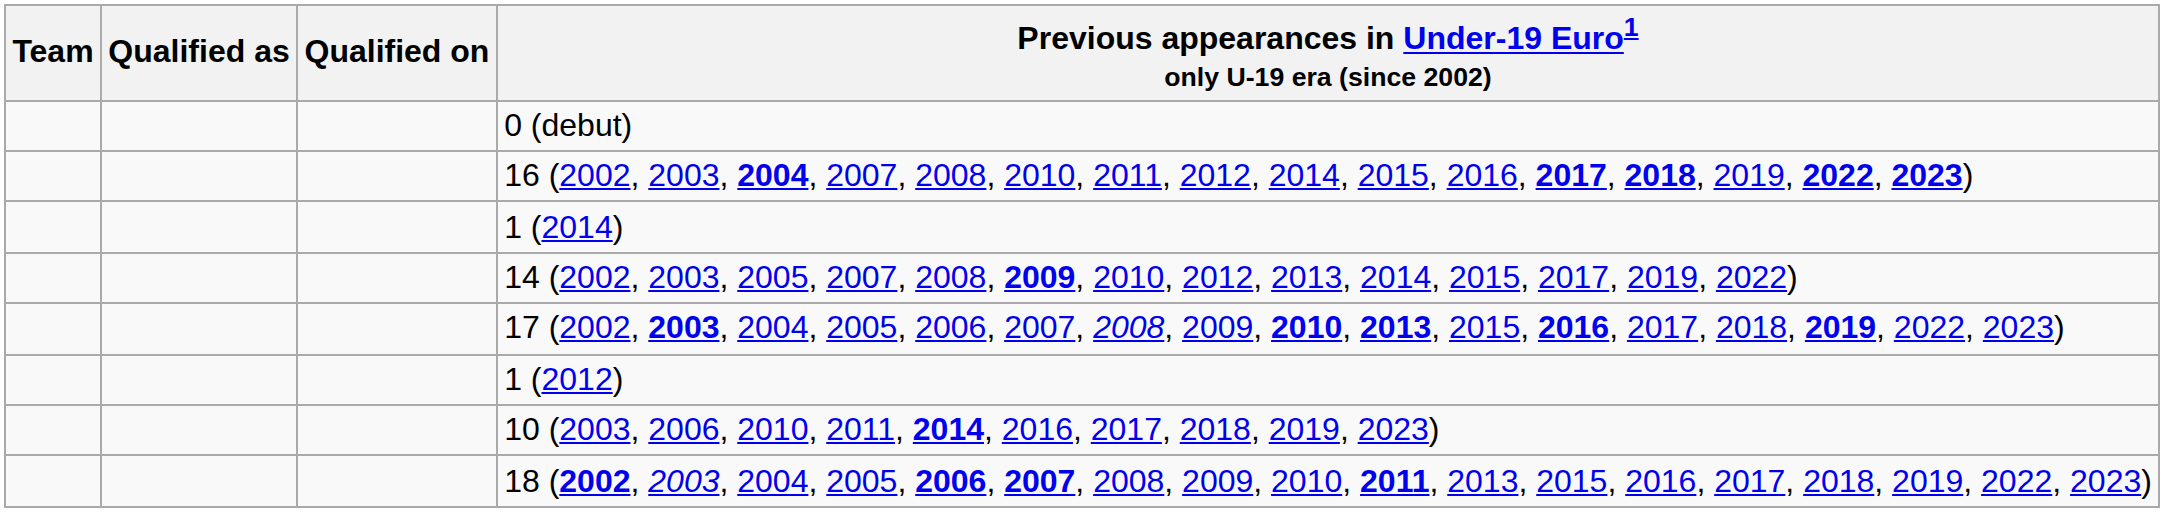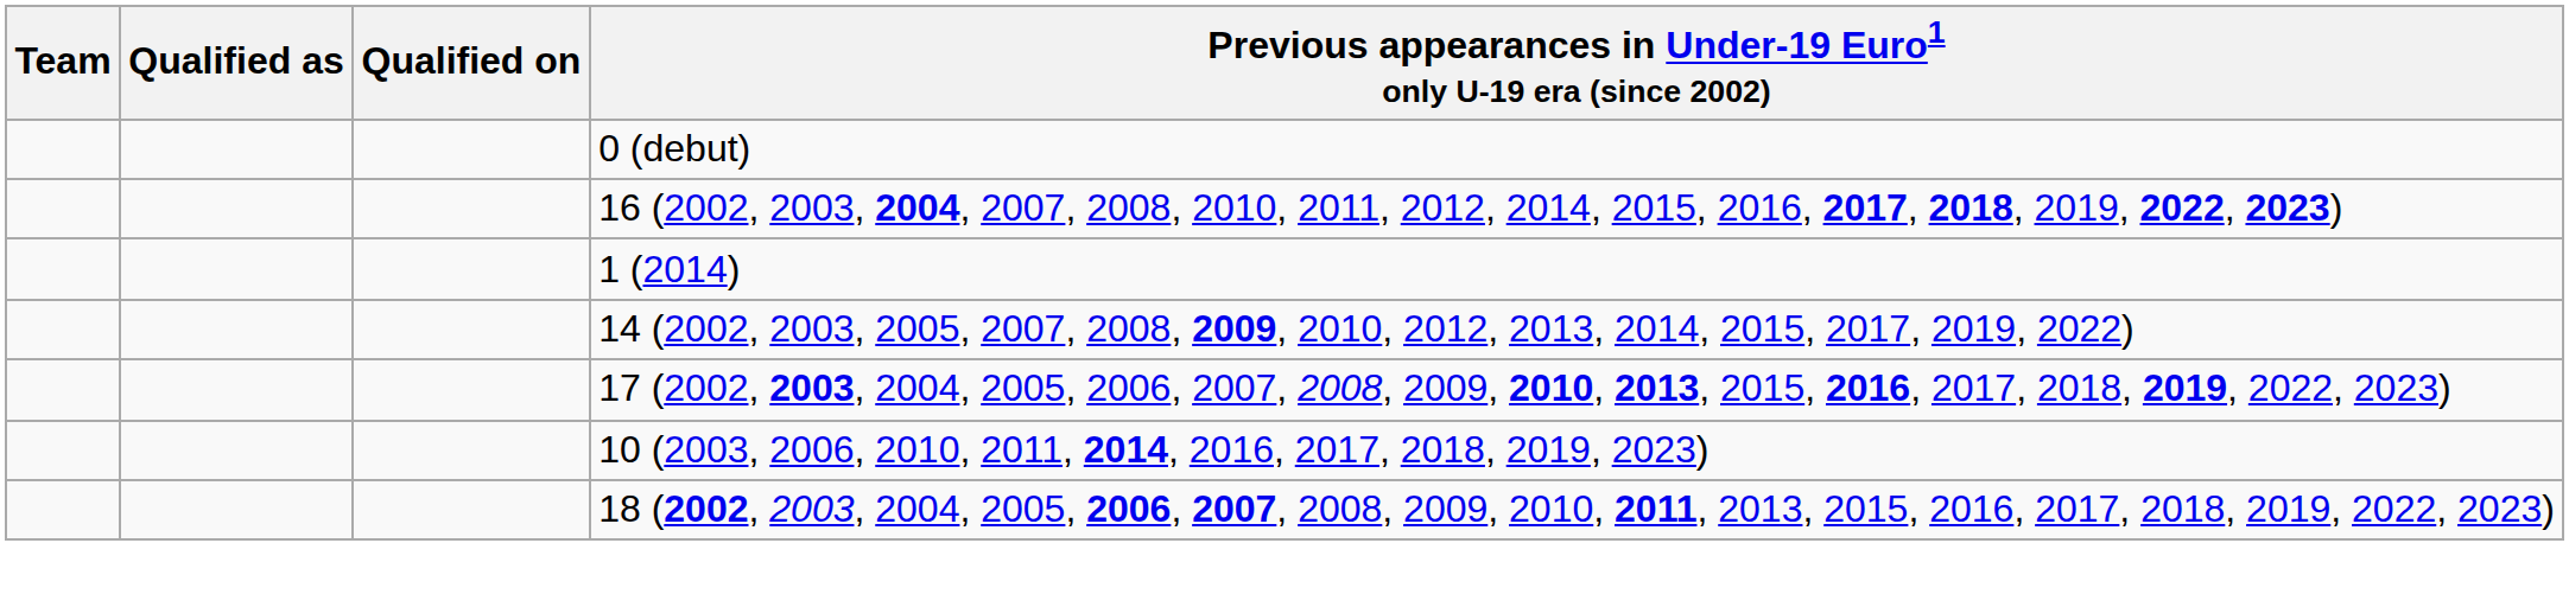- row: 1 (2012)
